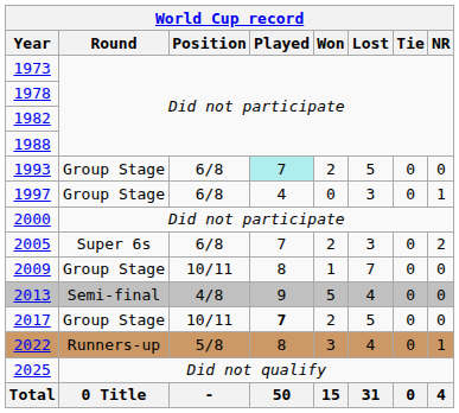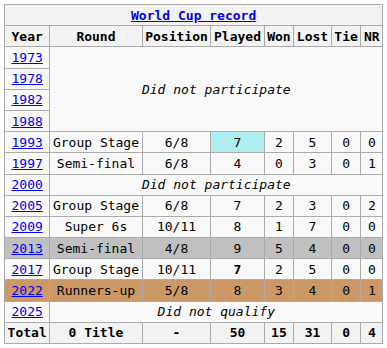1997 | Round: Group Stage -> Semi-final
2005 | Round: Super 6s -> Group Stage
2009 | Round: Group Stage -> Super 6s
